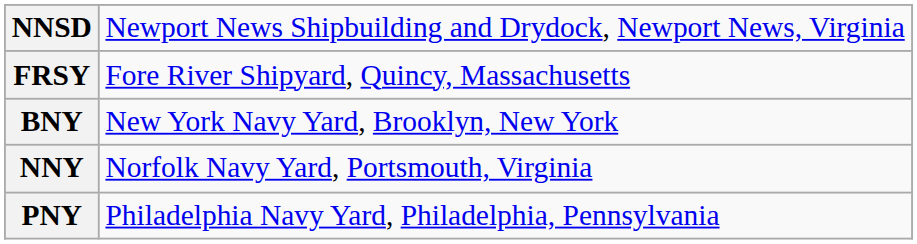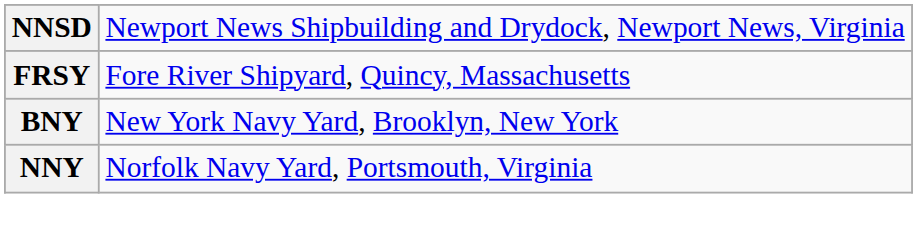- row: PNY | Philadelphia Navy Yard, Philadelphia, Pennsylvania
